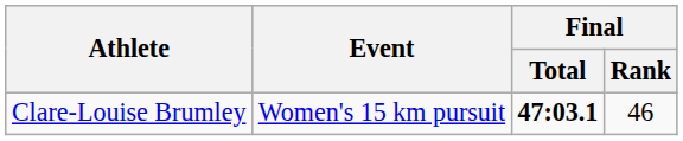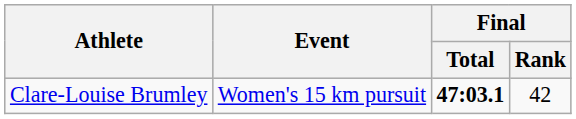Clare-Louise Brumley | Final / Rank: 46 -> 42
